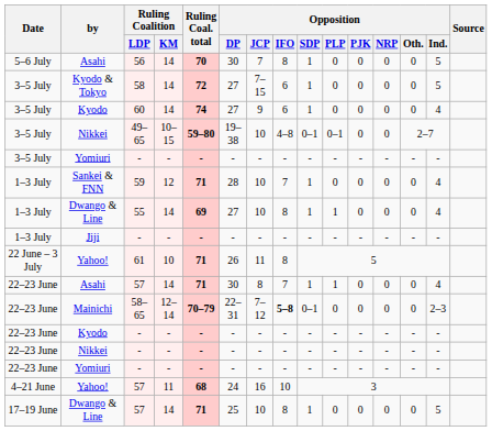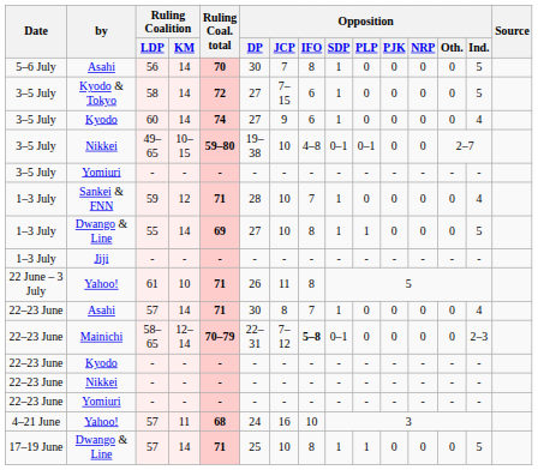1–3 July / Dwango & Line | Opposition / Ind.: 4 -> 5
22–23 June / Asahi | Opposition / PLP: 1 -> 0
17–19 June / Dwango & Line | Opposition / PLP: 0 -> 1
